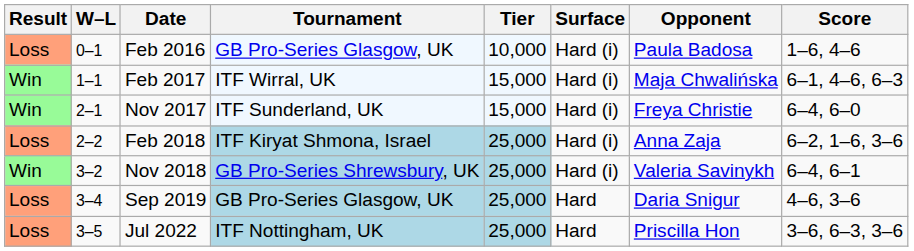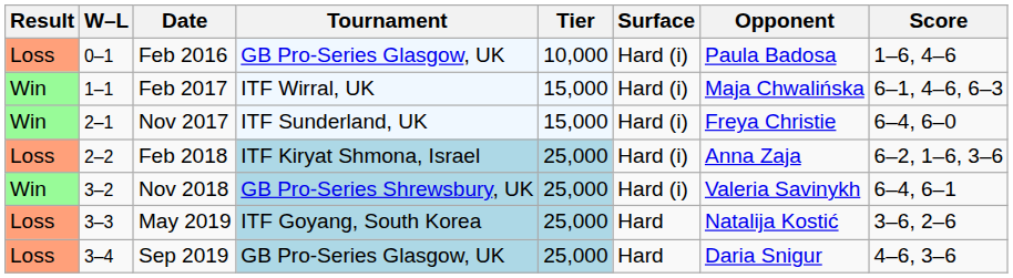+ row: Loss | 3–3 | May 2019 | ITF Goyang, South Korea | 25,000 | Hard | Natalija Kostić | 3–6, 2–6
- row: Loss | 3–5 | Jul 2022 | ITF Nottingham, UK | 25,000 | Hard | Priscilla Hon | 3–6, 6–3, 3–6
